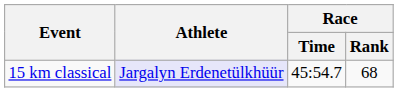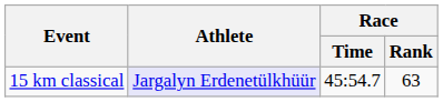15 km classical | Race / Rank: 68 -> 63
